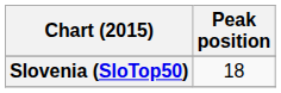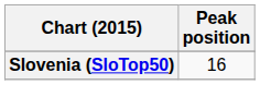Slovenia (SloTop50) | Peak position: 18 -> 16
